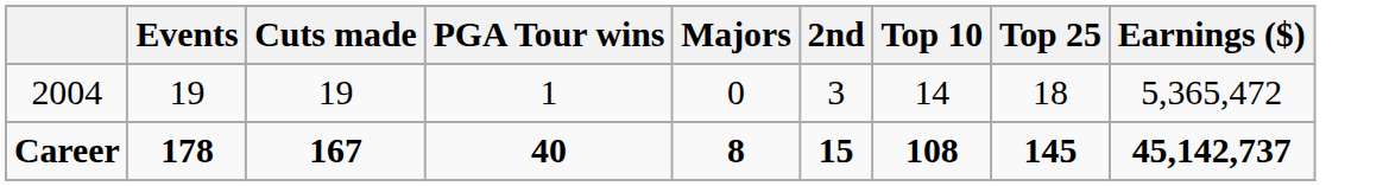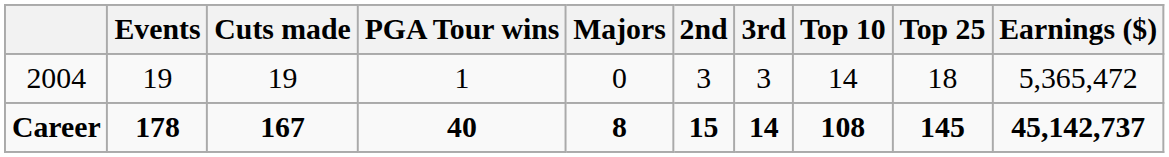+ column: 3rd | 3 | 14
